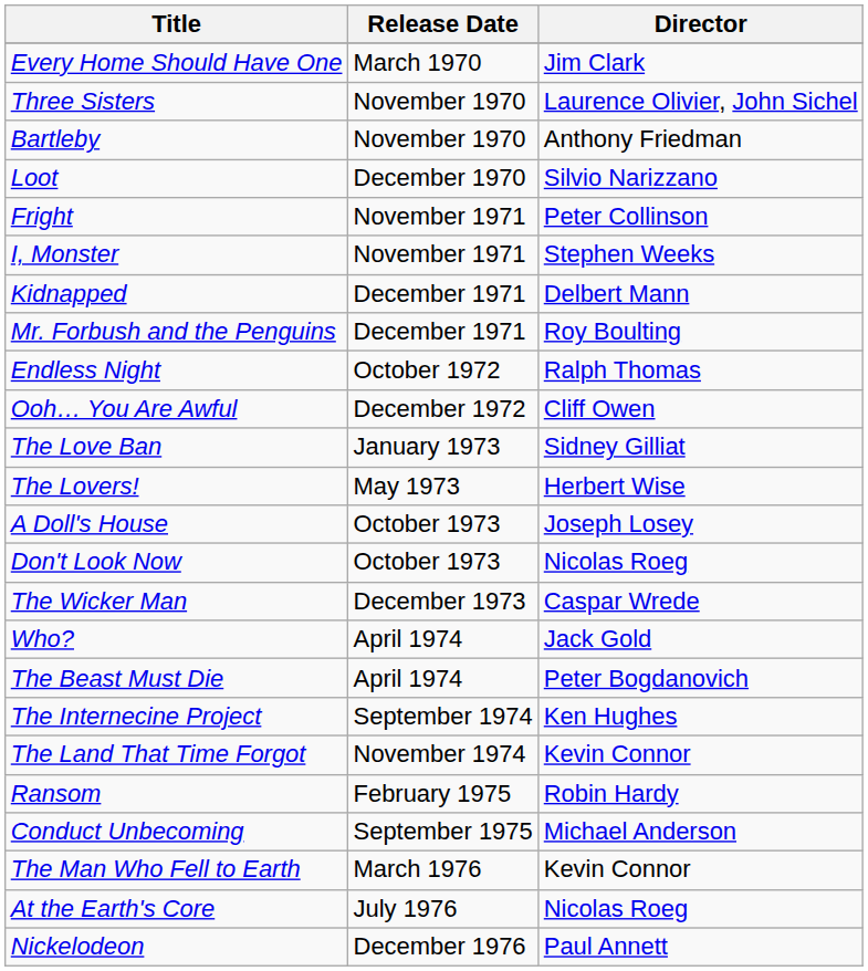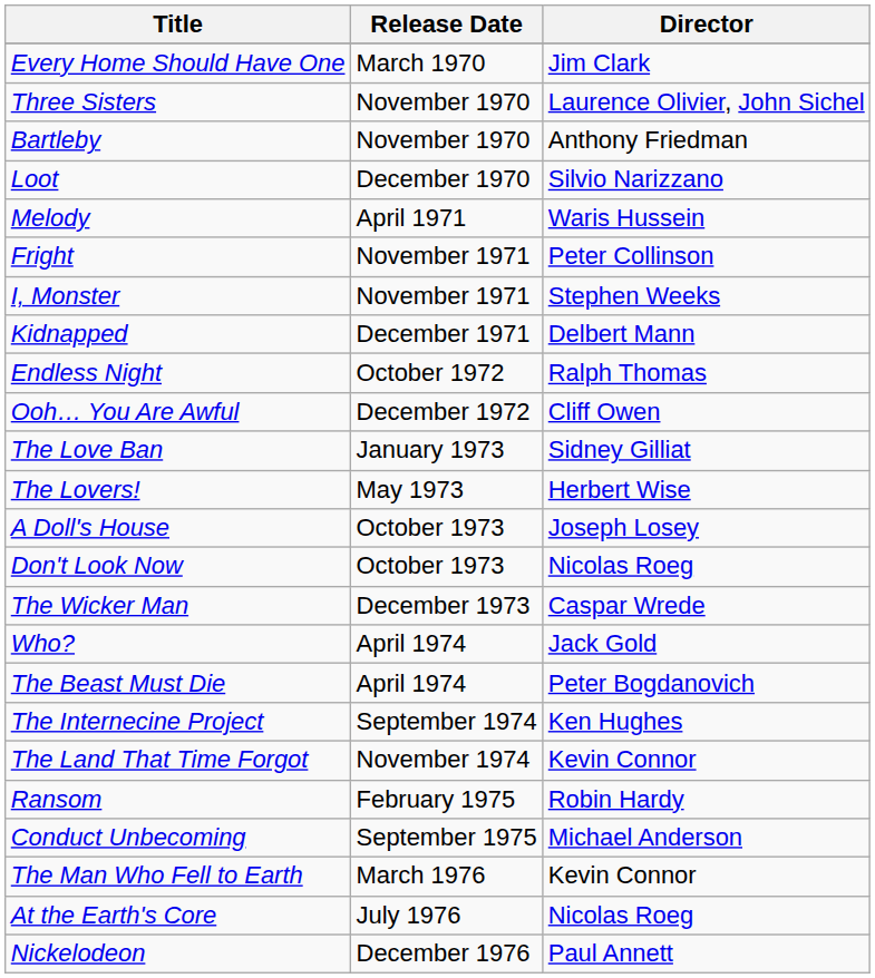+ row: Melody | April 1971 | Waris Hussein
- row: Mr. Forbush and the Penguins | December 1971 | Roy Boulting
